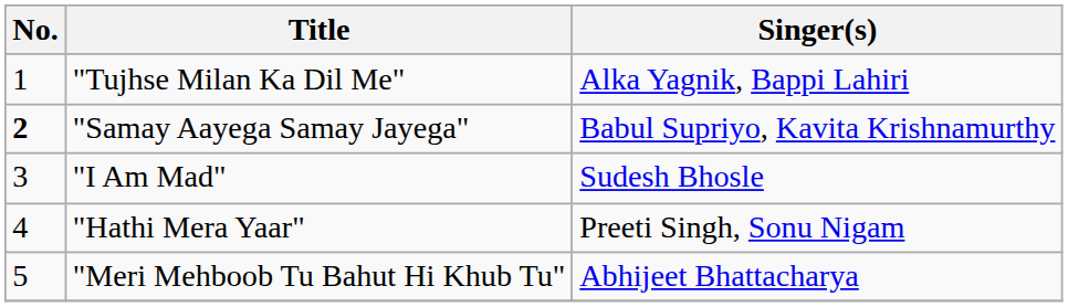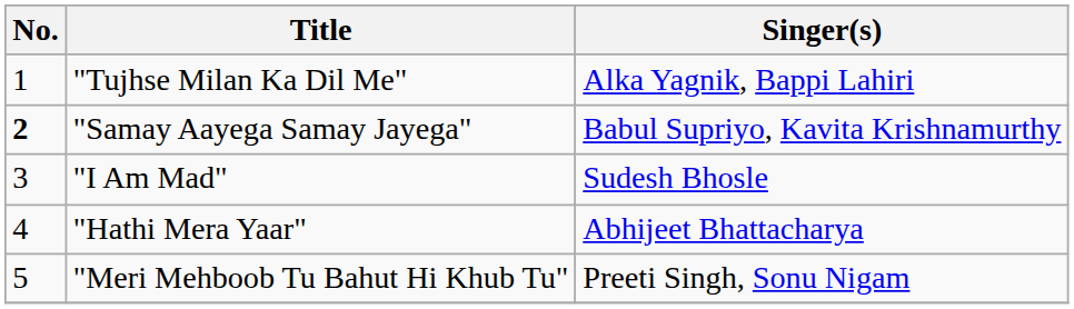"Hathi Mera Yaar" | Singer(s): Preeti Singh, Sonu Nigam -> Abhijeet Bhattacharya
"Meri Mehboob Tu Bahut Hi Khub Tu" | Singer(s): Abhijeet Bhattacharya -> Preeti Singh, Sonu Nigam
